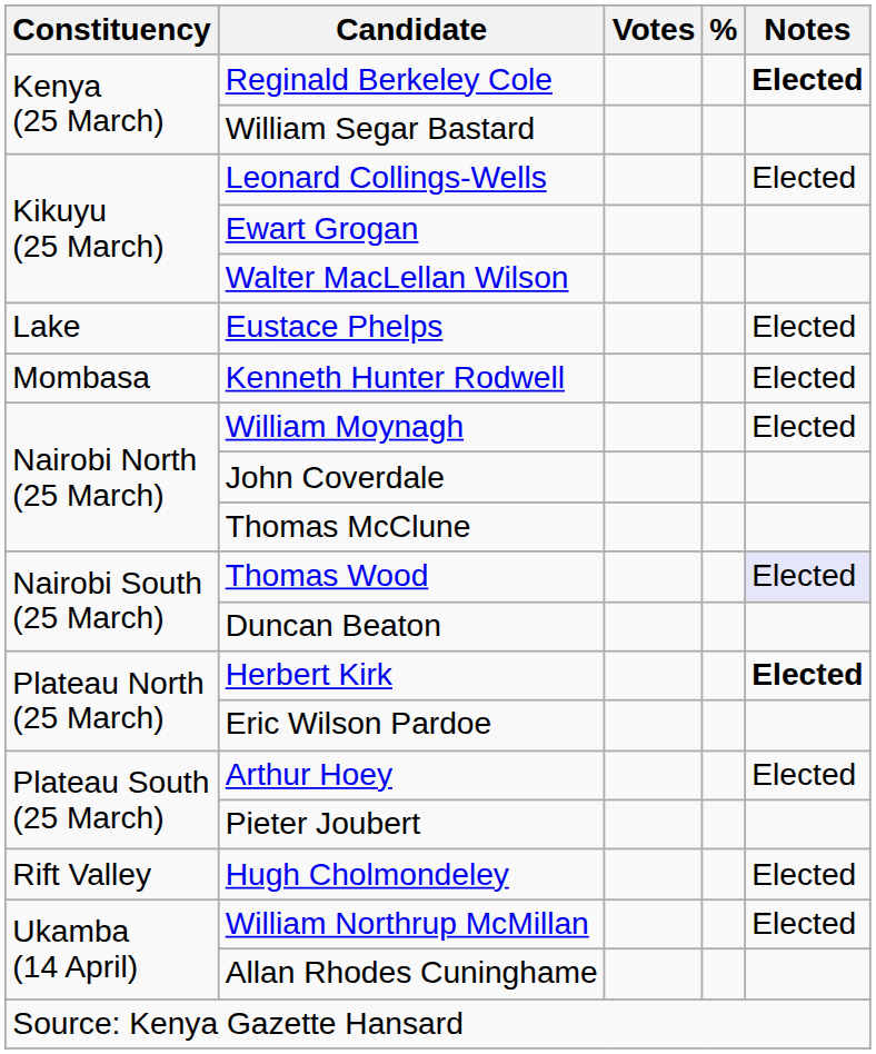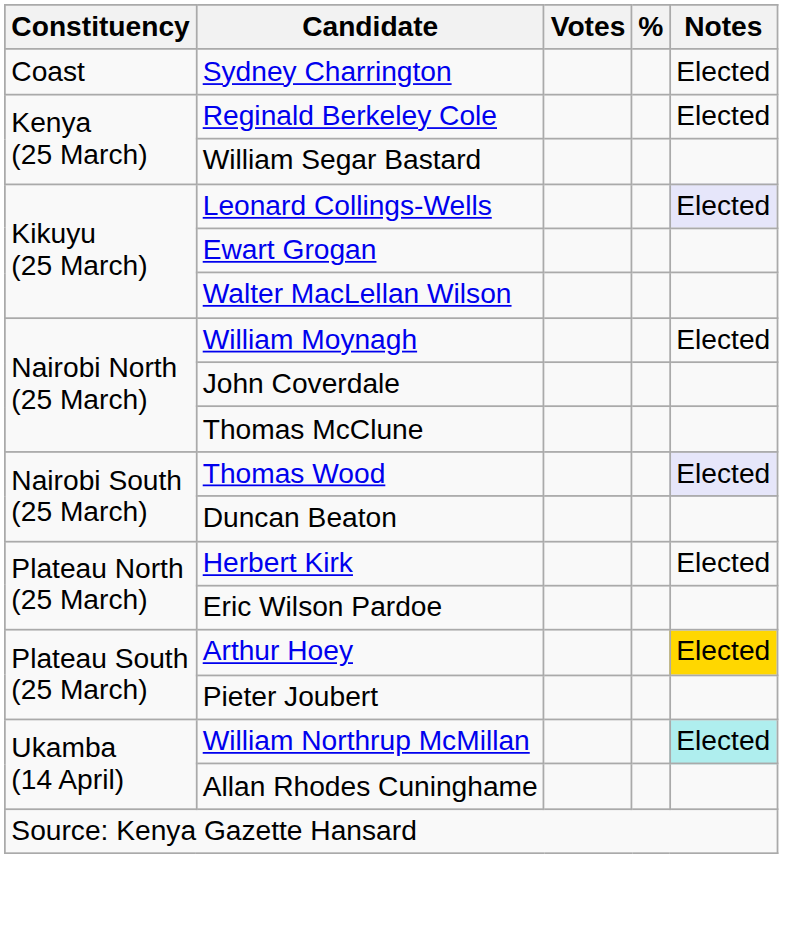+ row: Coast | Sydney Charrington | Elected
Reginald Berkeley Cole | Notes: bold -> normal
Leonard Collings-Wells | Notes: no background -> lavender background
- row: Lake | Eustace Phelps | Elected
- row: Mombasa | Kenneth Hunter Rodwell | Elected
Herbert Kirk | Notes: bold -> normal
Arthur Hoey | Notes: no background -> gold background
- row: Rift Valley | Hugh Cholmondeley | Elected
William Northrup McMillan | Notes: no background -> paleturquoise background
